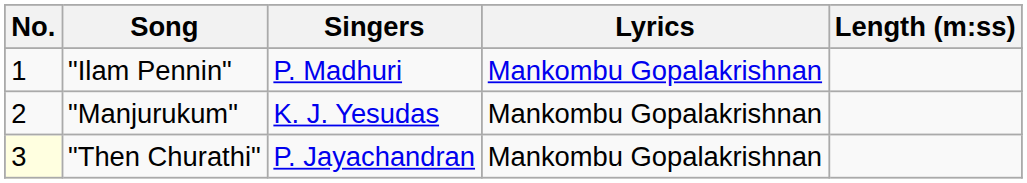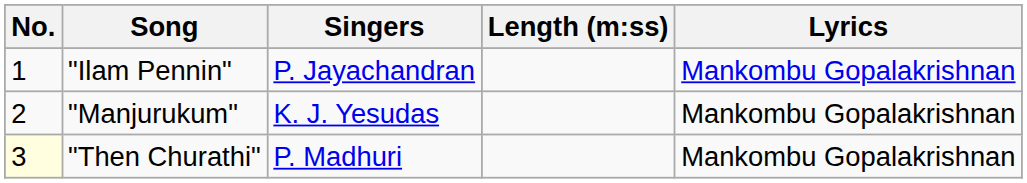columns swapped: Lyrics <-> Length (m:ss)
"Ilam Pennin" | Singers: P. Madhuri -> P. Jayachandran
"Then Churathi" | Singers: P. Jayachandran -> P. Madhuri
